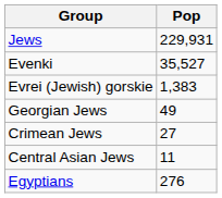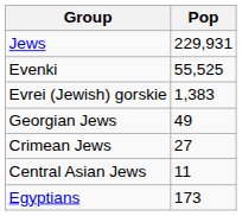Evenki | Pop: 35,527 -> 55,525
Egyptians | Pop: 276 -> 173
